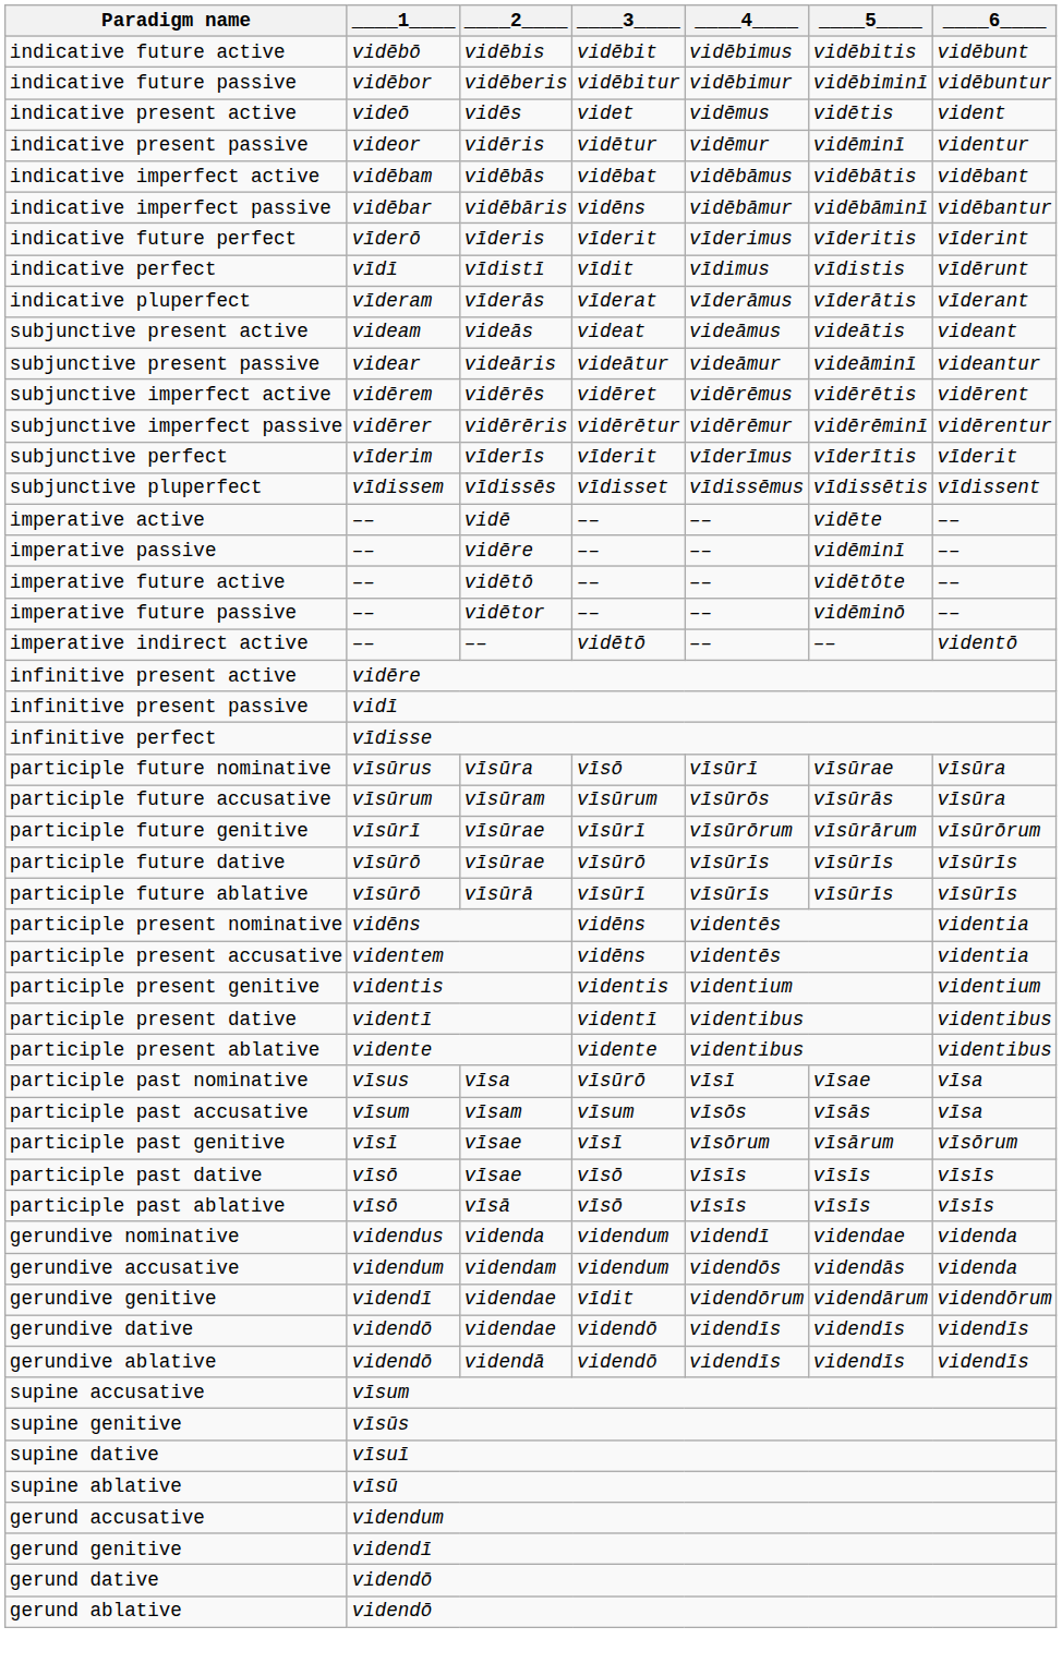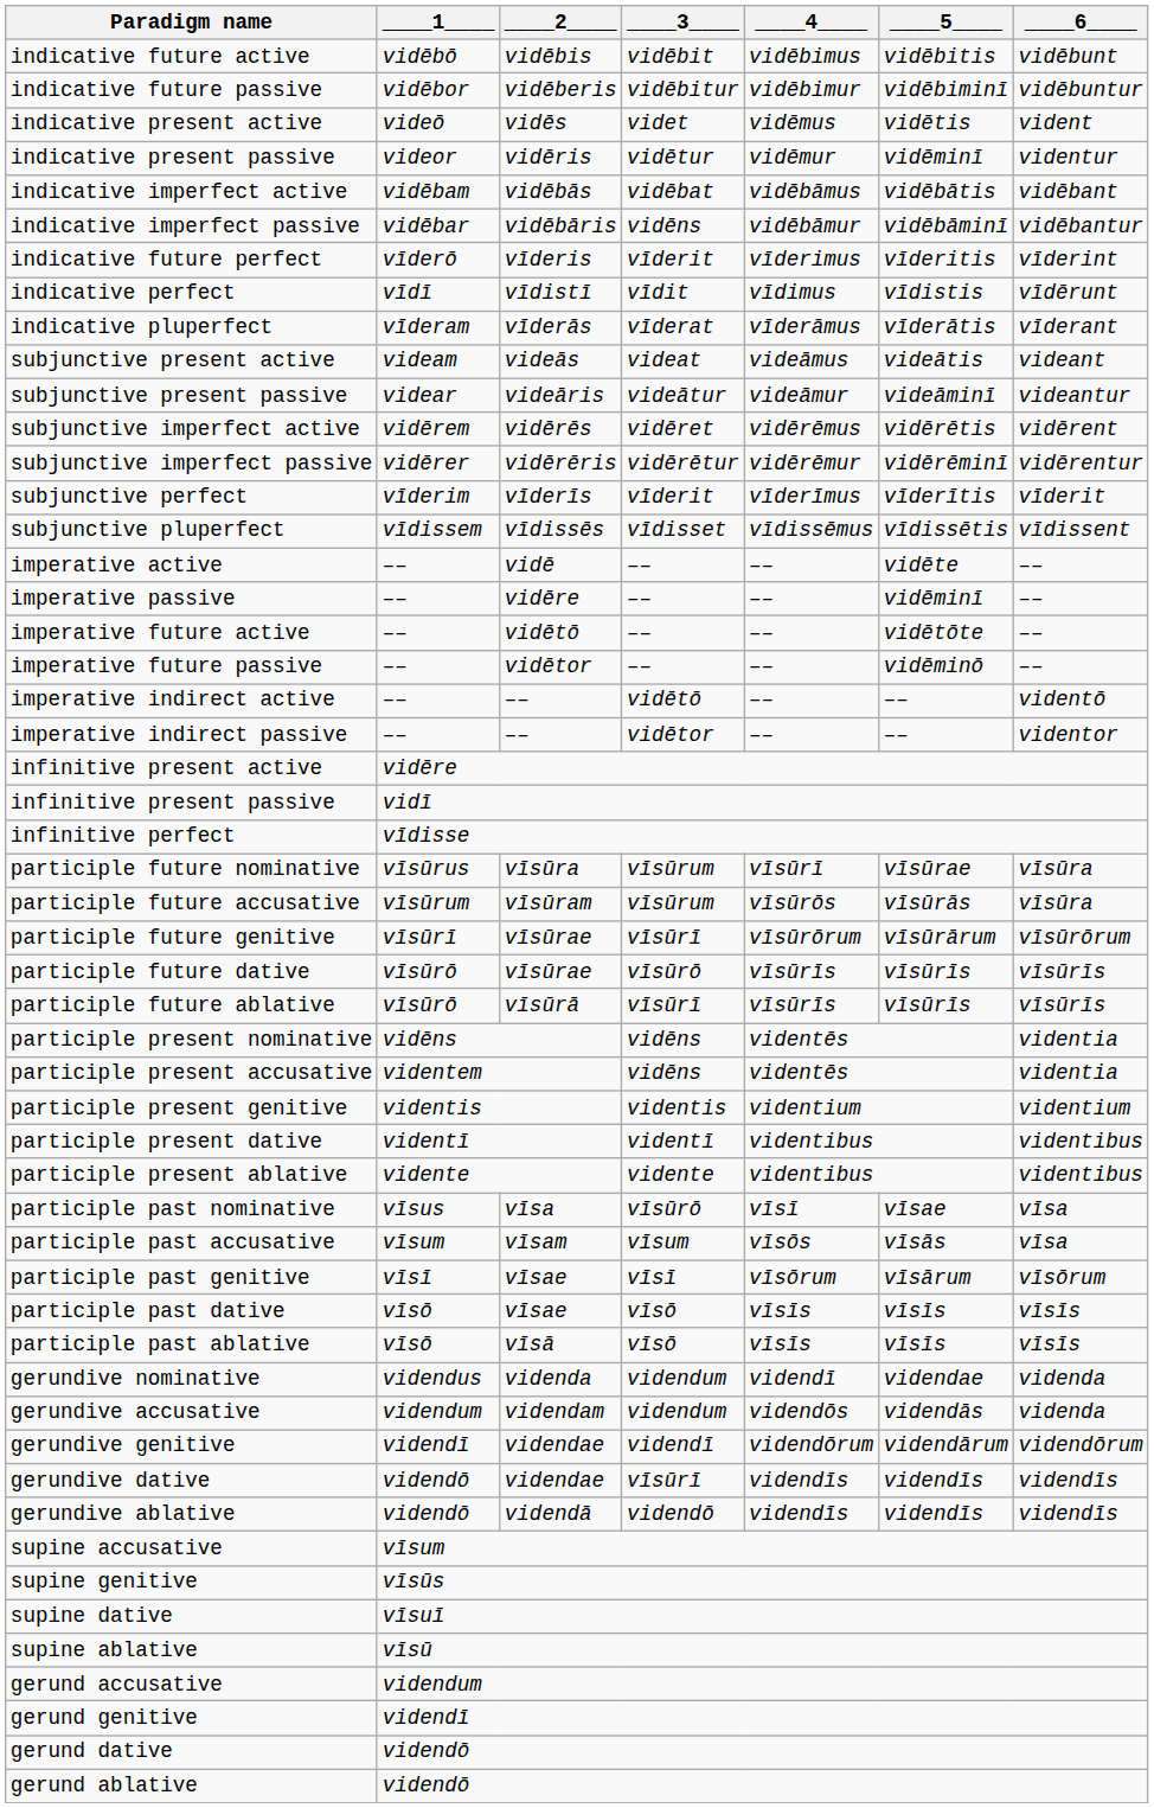+ row: imperative indirect passive | –– | –– | vidētor | –– | –– | videntor
participle future nominative | ____3____: vīsō -> vīsūrum
gerundive genitive | ____3____: vīdit -> videndī
gerundive dative | ____3____: videndō -> vīsūrī
